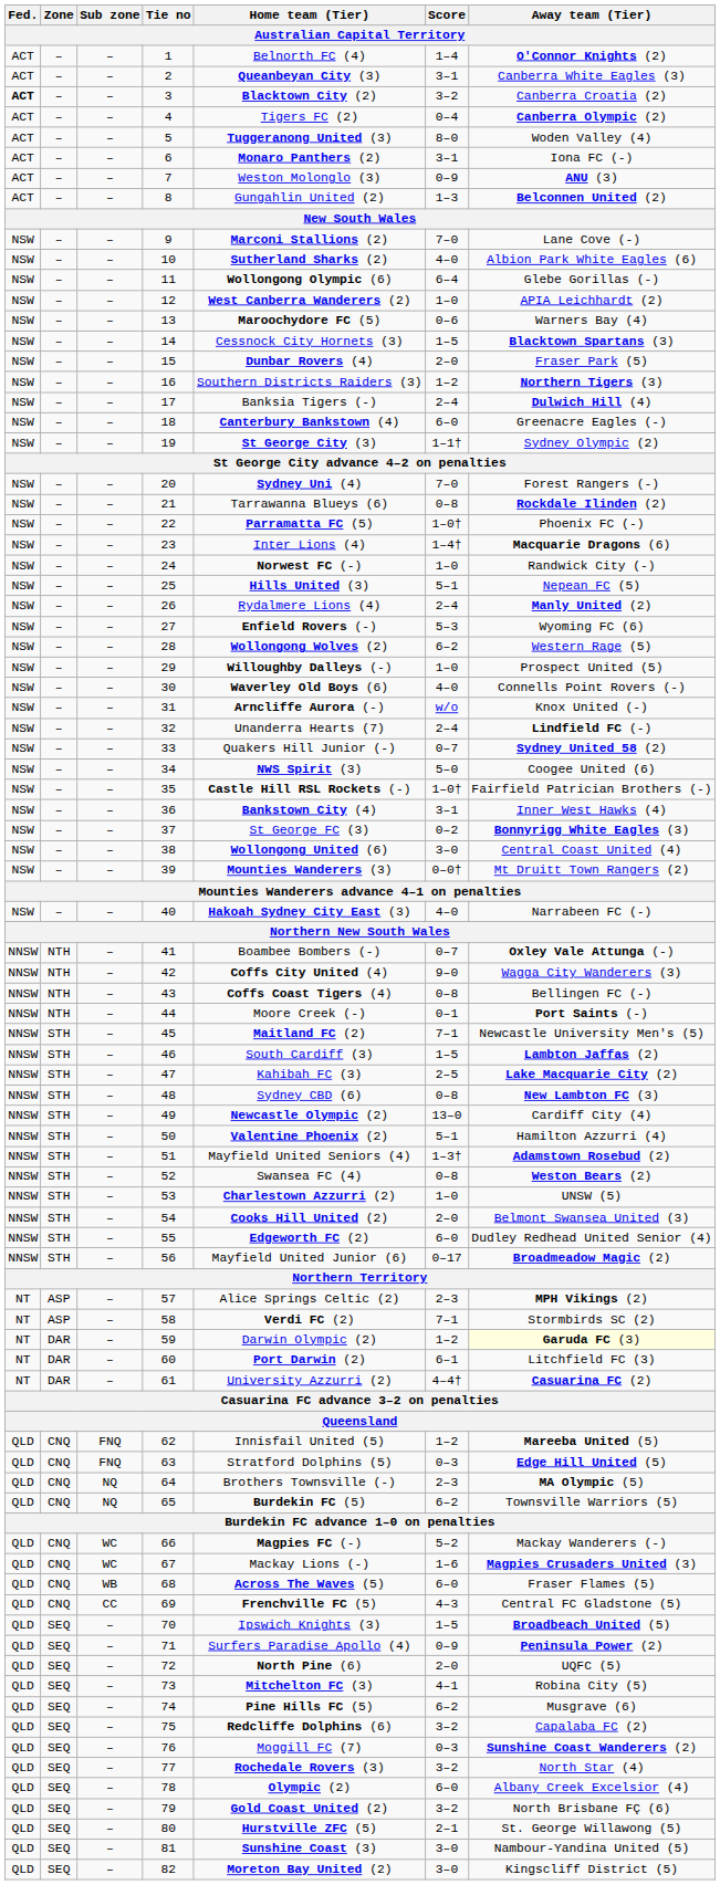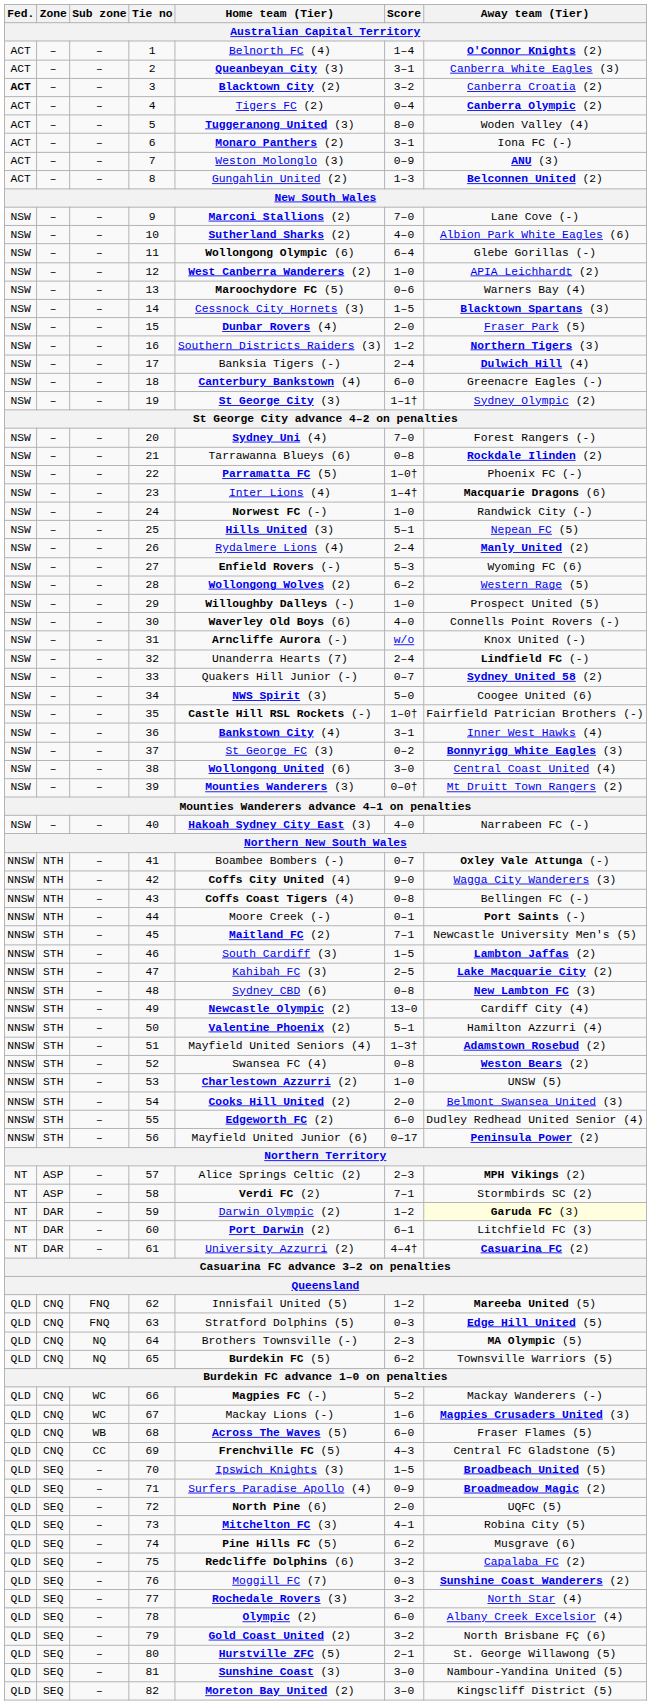56 | Away team (Tier): Broadmeadow Magic (2) -> Peninsula Power (2)
71 | Away team (Tier): Peninsula Power (2) -> Broadmeadow Magic (2)
